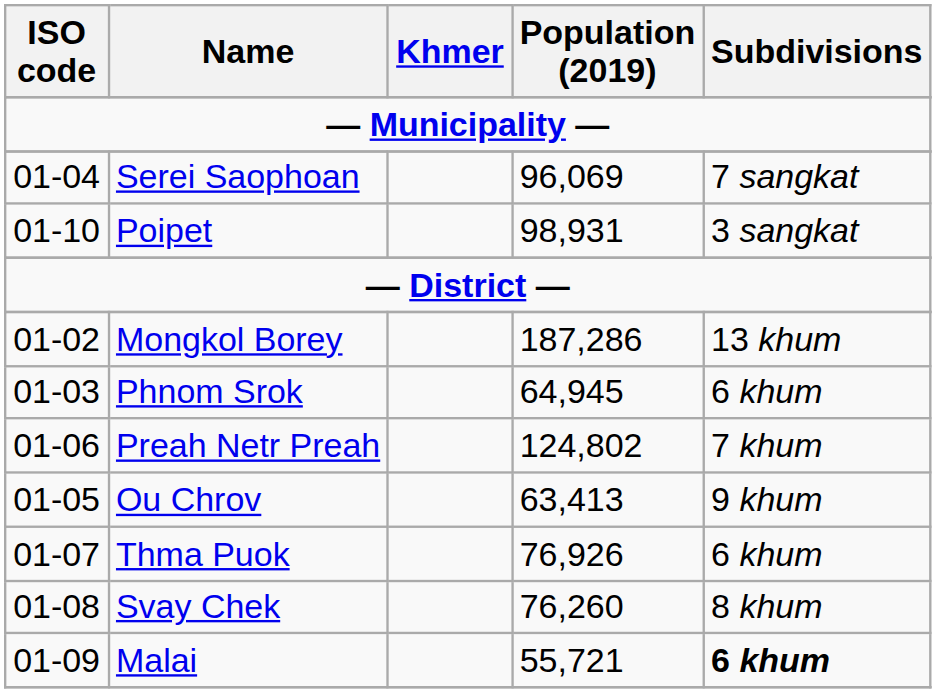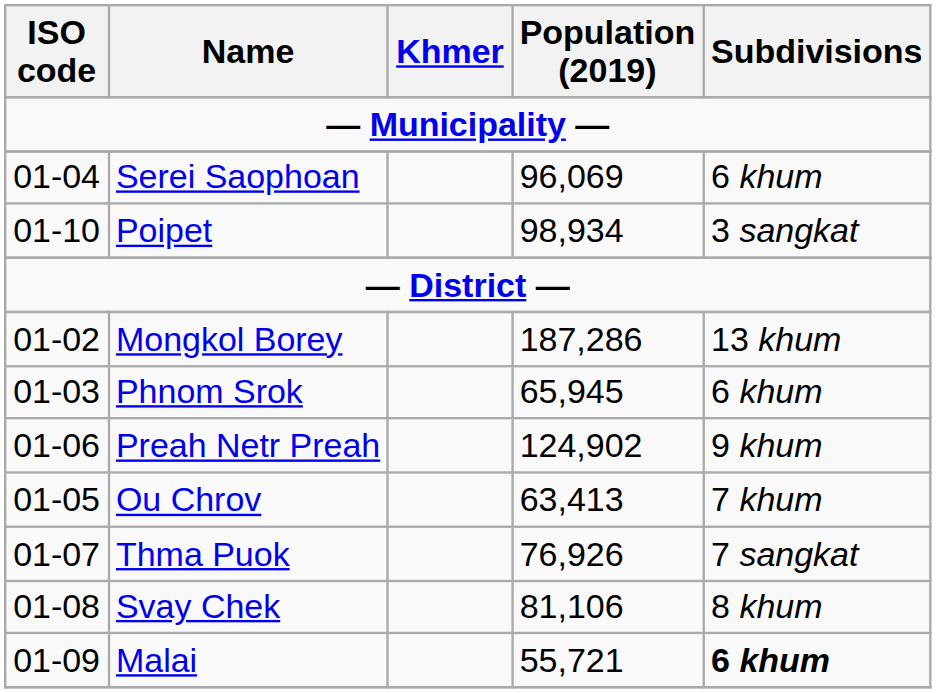Serei Saophoan | Subdivisions: 7 sangkat -> 6 khum
Poipet | Population (2019): 98,931 -> 98,934
Phnom Srok | Population (2019): 64,945 -> 65,945
Preah Netr Preah | Population (2019): 124,802 -> 124,902
Preah Netr Preah | Subdivisions: 7 khum -> 9 khum
Ou Chrov | Subdivisions: 9 khum -> 7 khum
Thma Puok | Subdivisions: 6 khum -> 7 sangkat
Svay Chek | Population (2019): 76,260 -> 81,106
